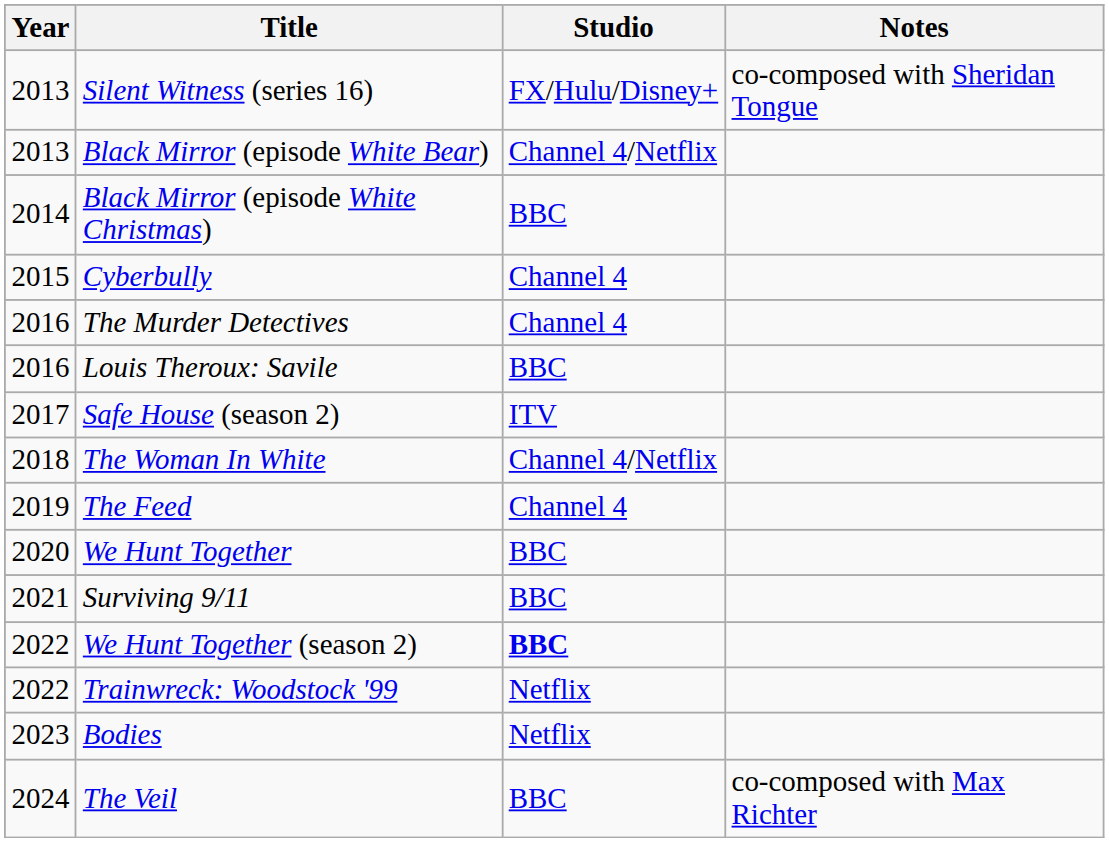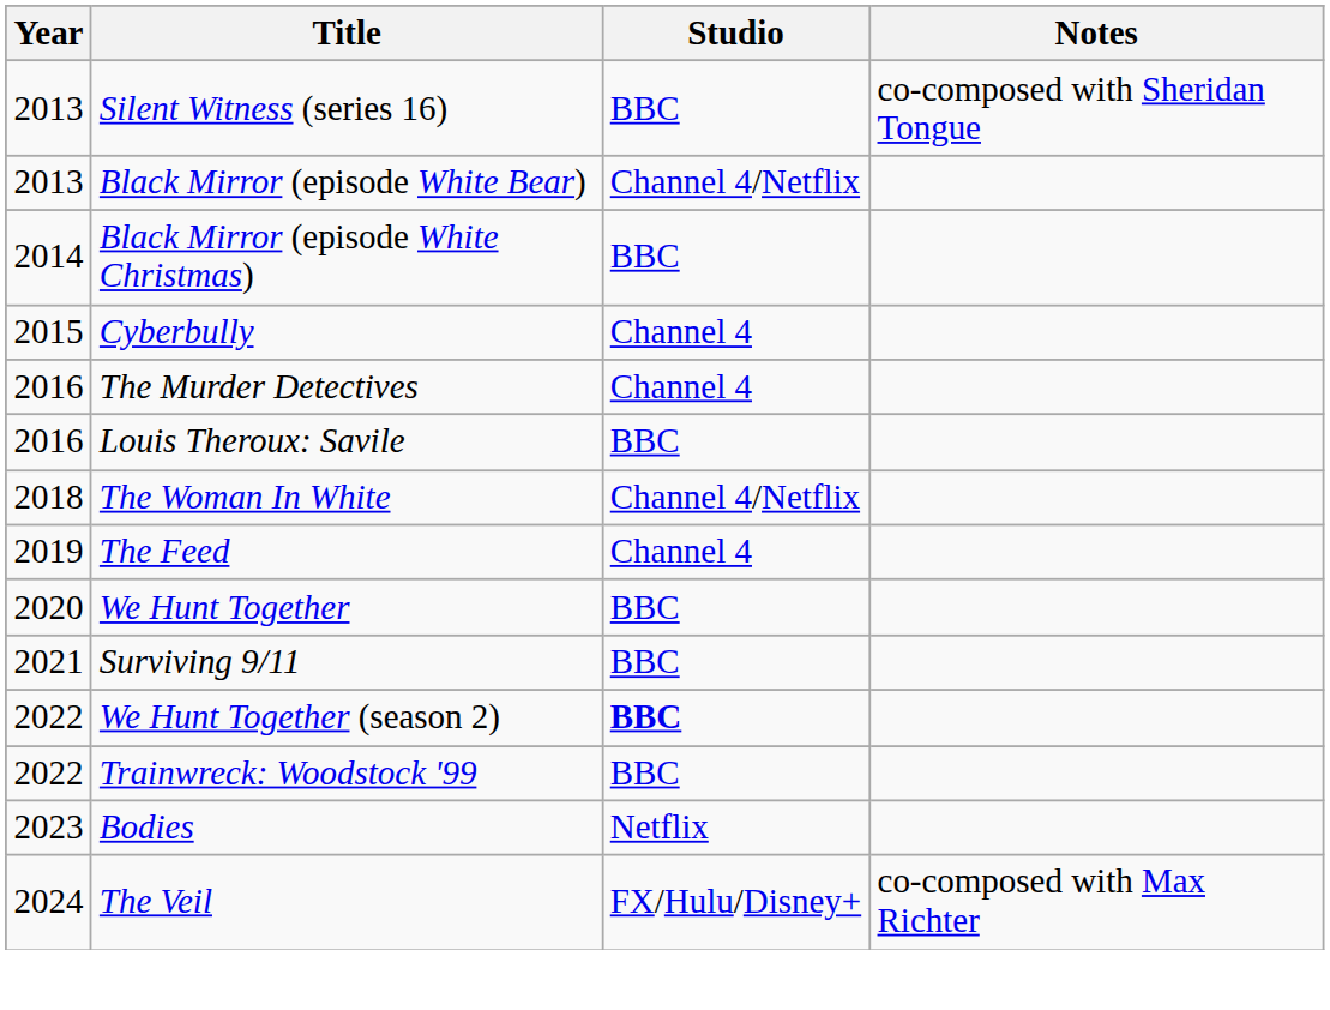Silent Witness (series 16) | Studio: FX/Hulu/Disney+ -> BBC
- row: 2017 | Safe House (season 2) | ITV
Trainwreck: Woodstock '99 | Studio: Netflix -> BBC
The Veil | Studio: BBC -> FX/Hulu/Disney+
